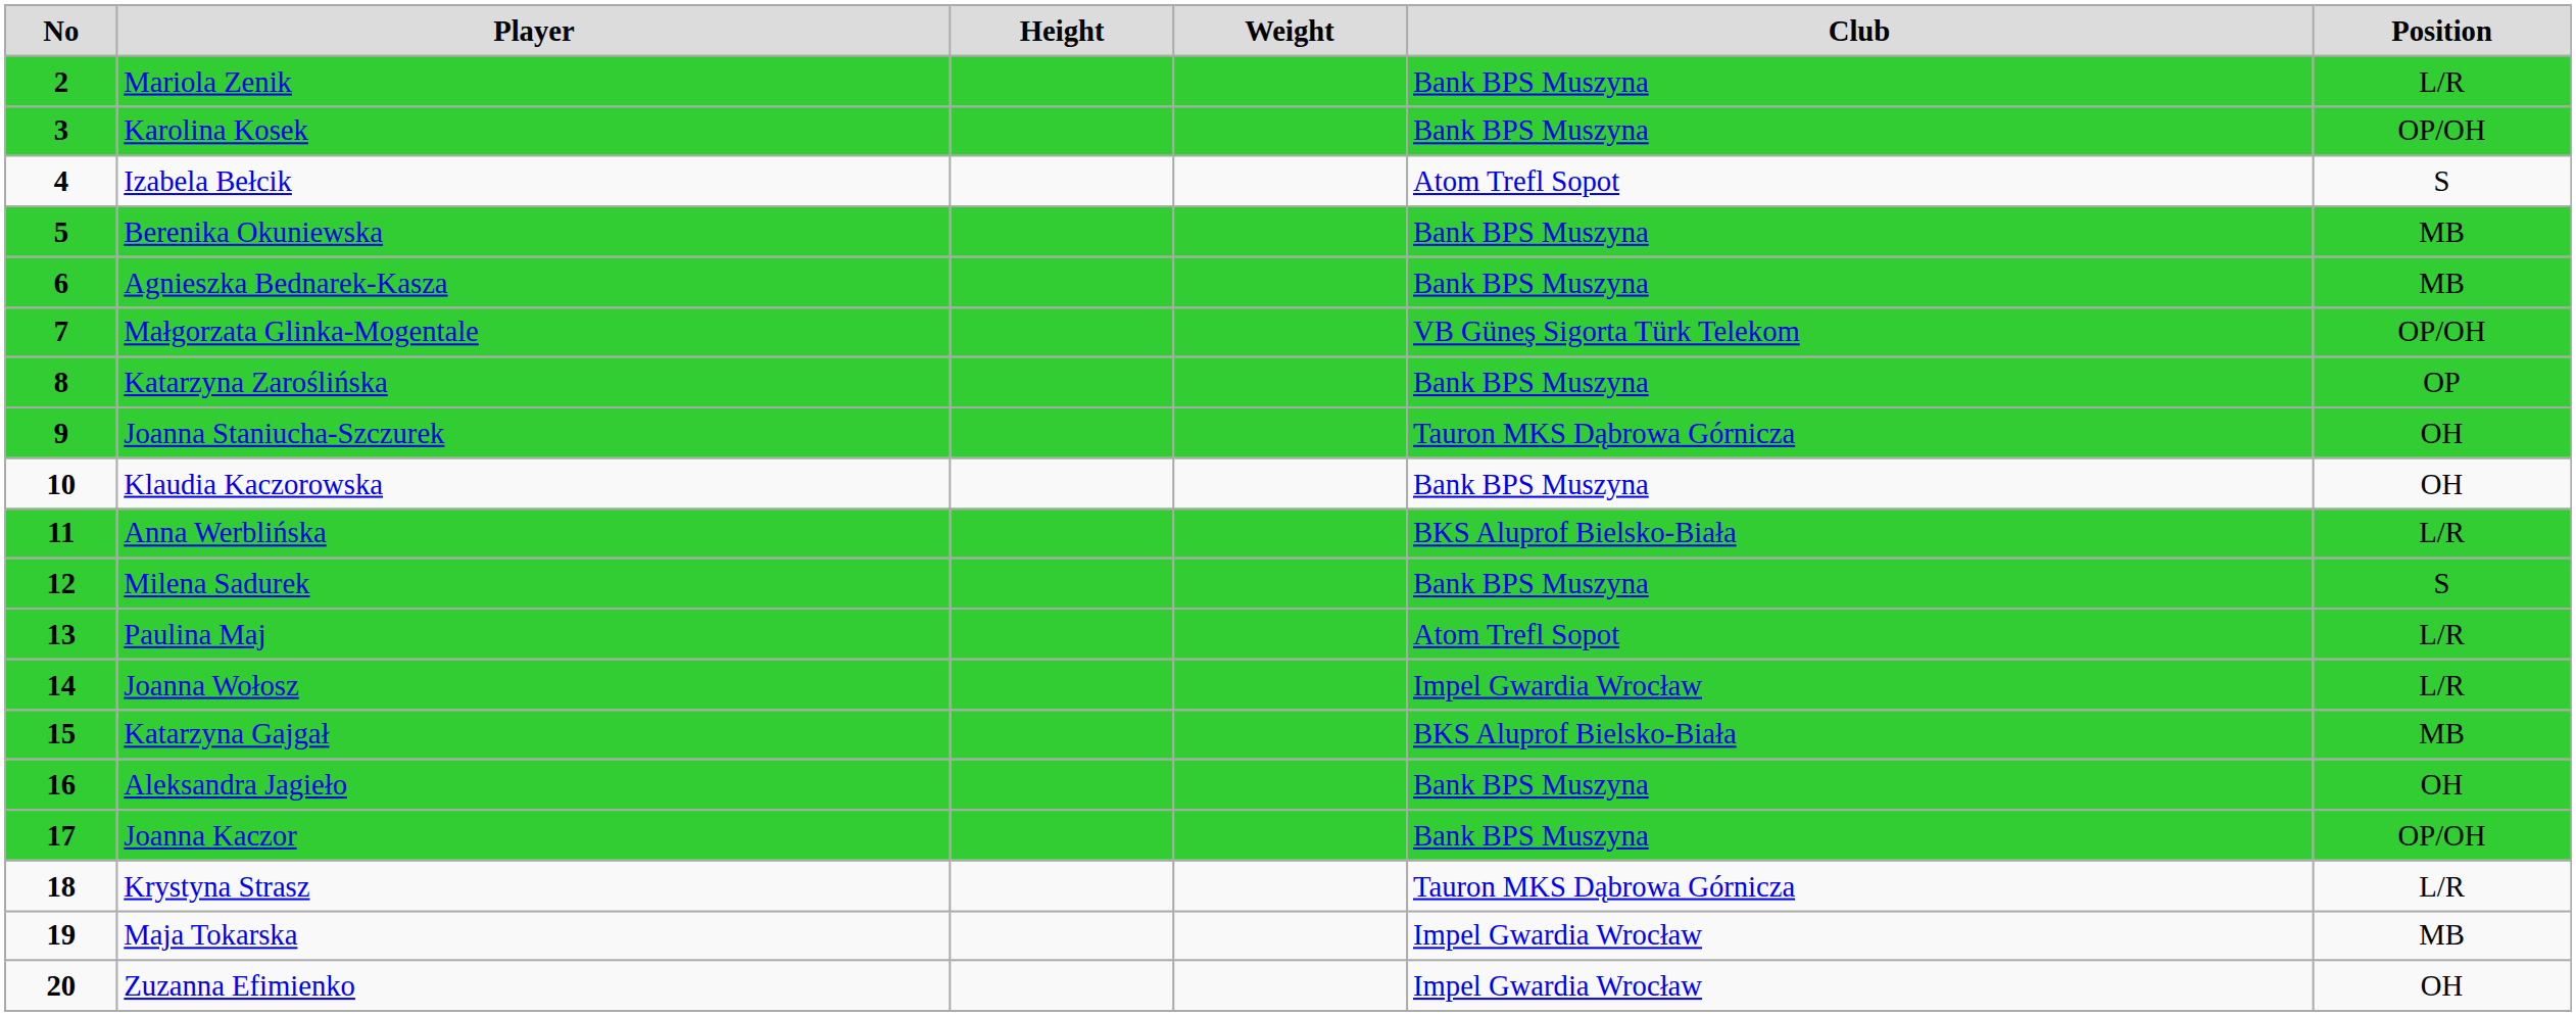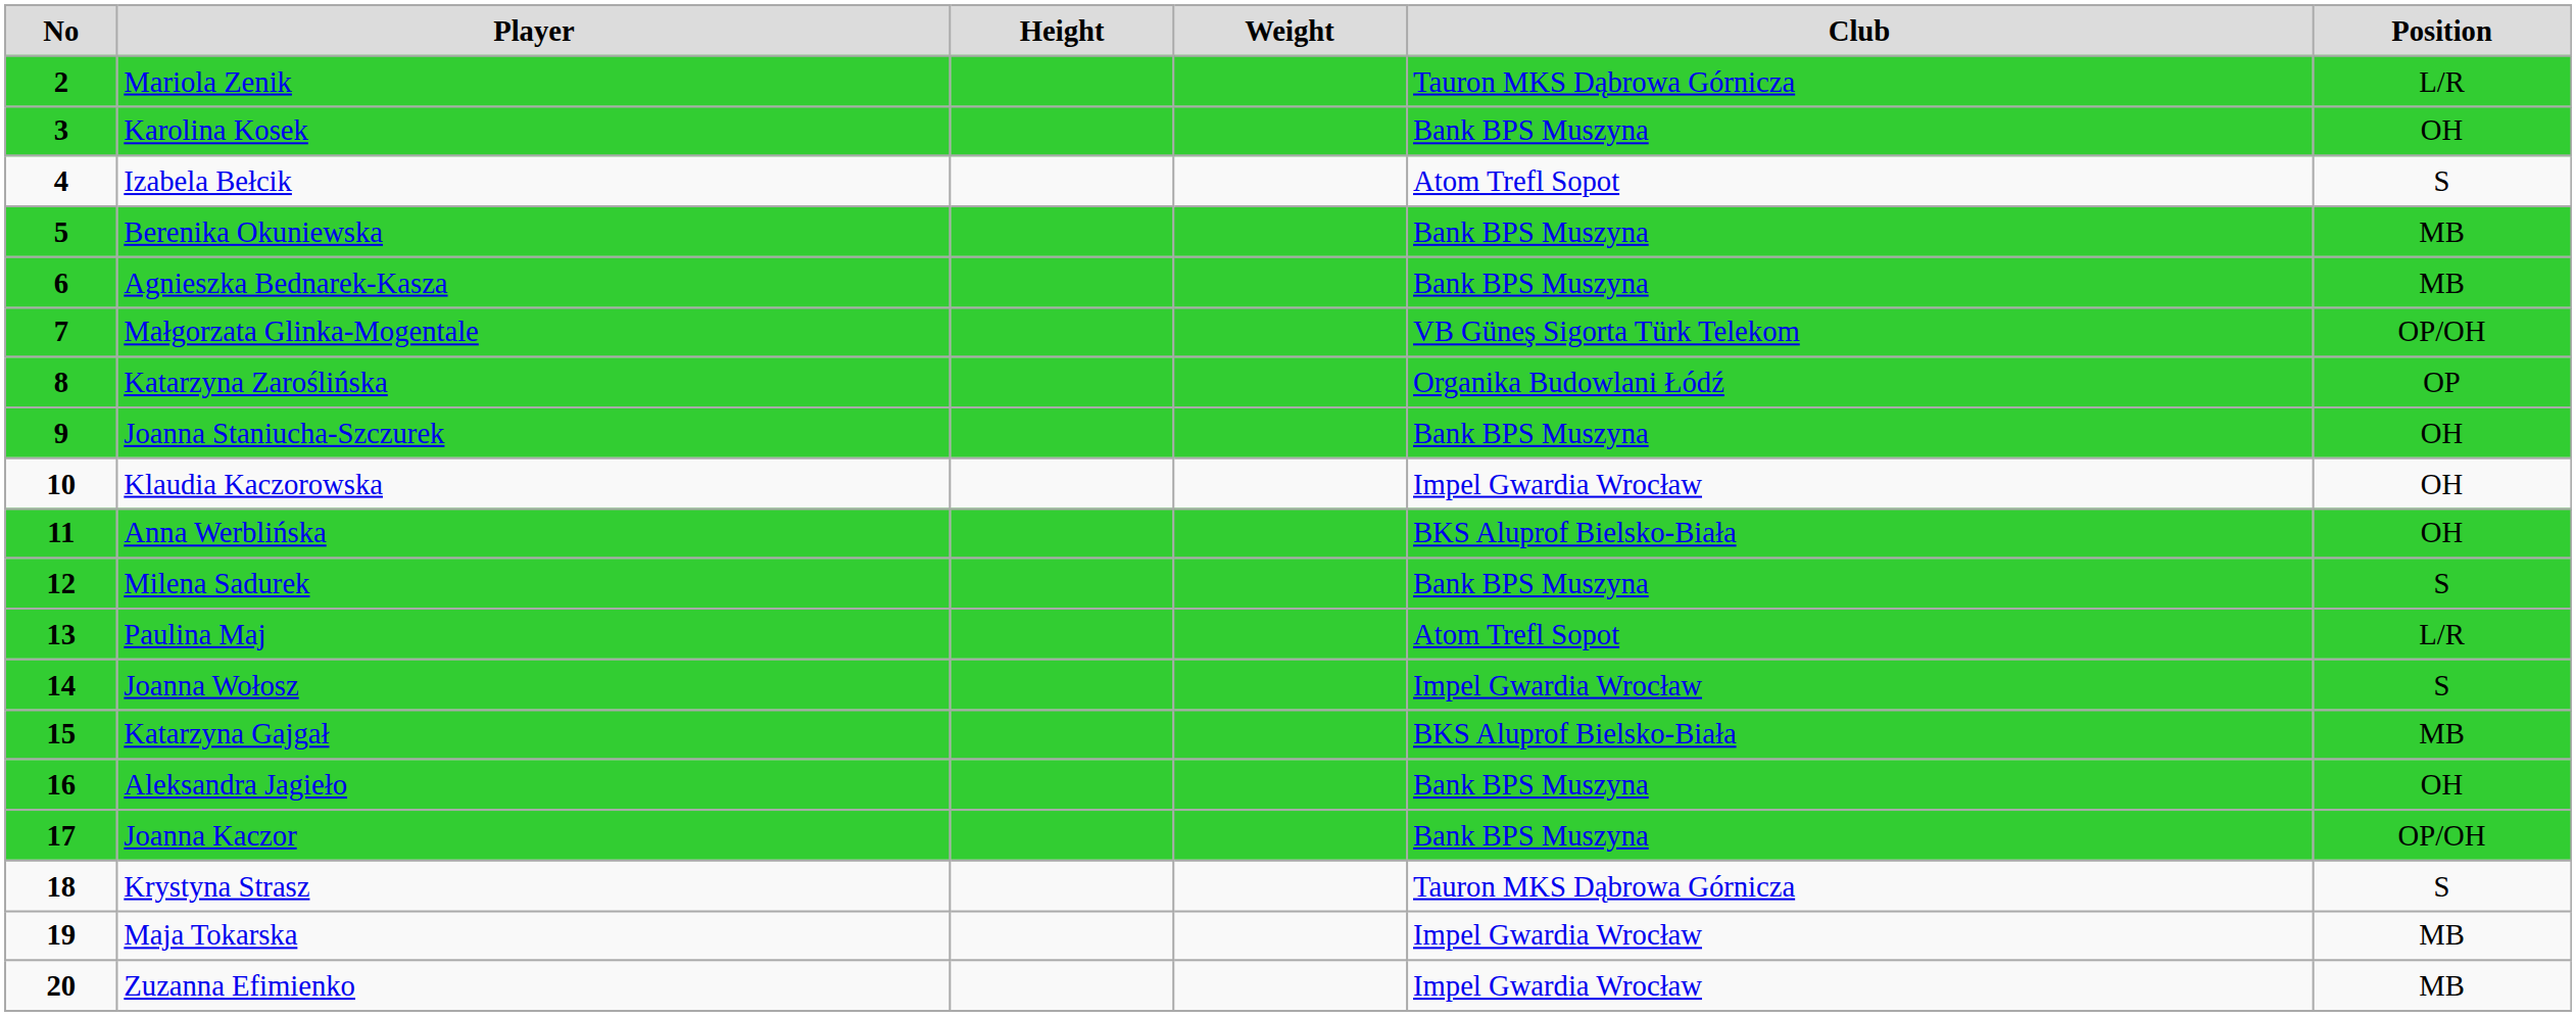Mariola Zenik | Club: Bank BPS Muszyna -> Tauron MKS Dąbrowa Górnicza
Karolina Kosek | Position: OP/OH -> OH
Katarzyna Zaroślińska | Club: Bank BPS Muszyna -> Organika Budowlani Łódź
Joanna Staniucha-Szczurek | Club: Tauron MKS Dąbrowa Górnicza -> Bank BPS Muszyna
Klaudia Kaczorowska | Club: Bank BPS Muszyna -> Impel Gwardia Wrocław
Anna Werblińska | Position: L/R -> OH
Joanna Wołosz | Position: L/R -> S
Krystyna Strasz | Position: L/R -> S
Zuzanna Efimienko | Position: OH -> MB
